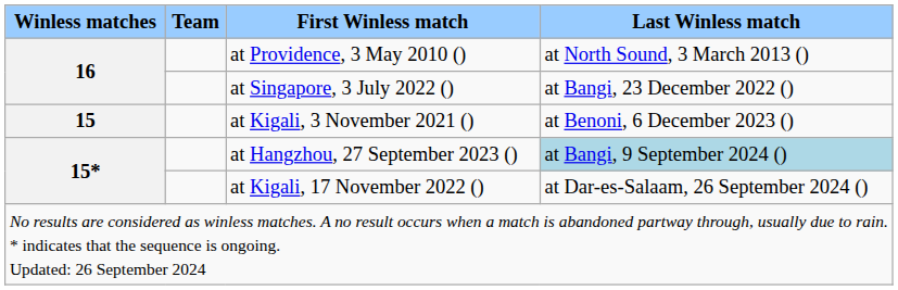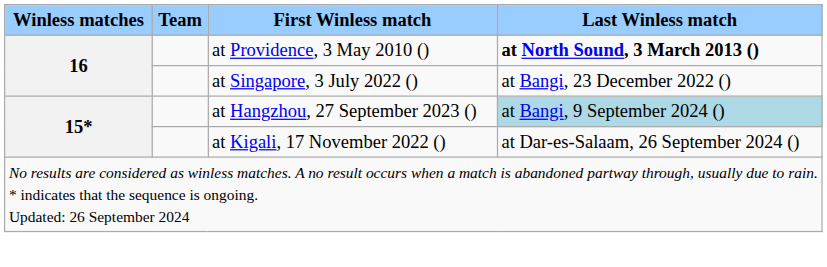at Providence, 3 May 2010 () | Last Winless match: normal -> bold
- row: 15 | at Kigali, 3 November 2021 () | at Benoni, 6 December 2023 ()
